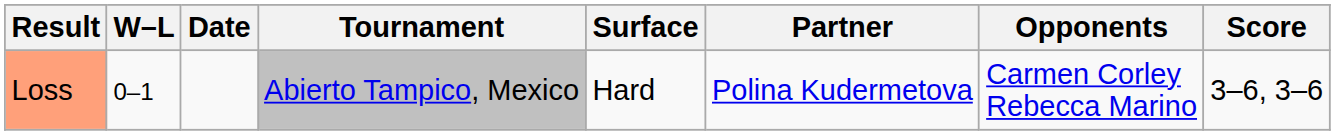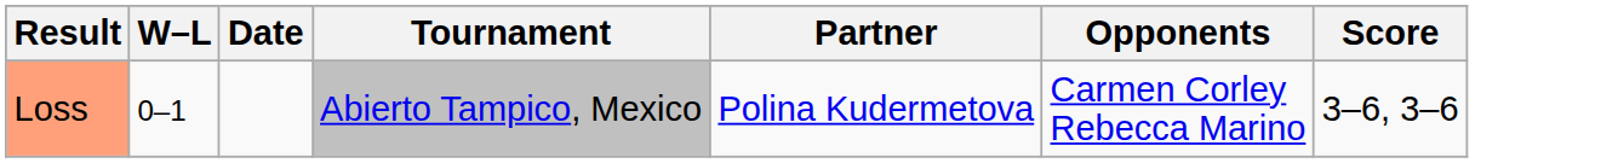- column: Surface | Hard
